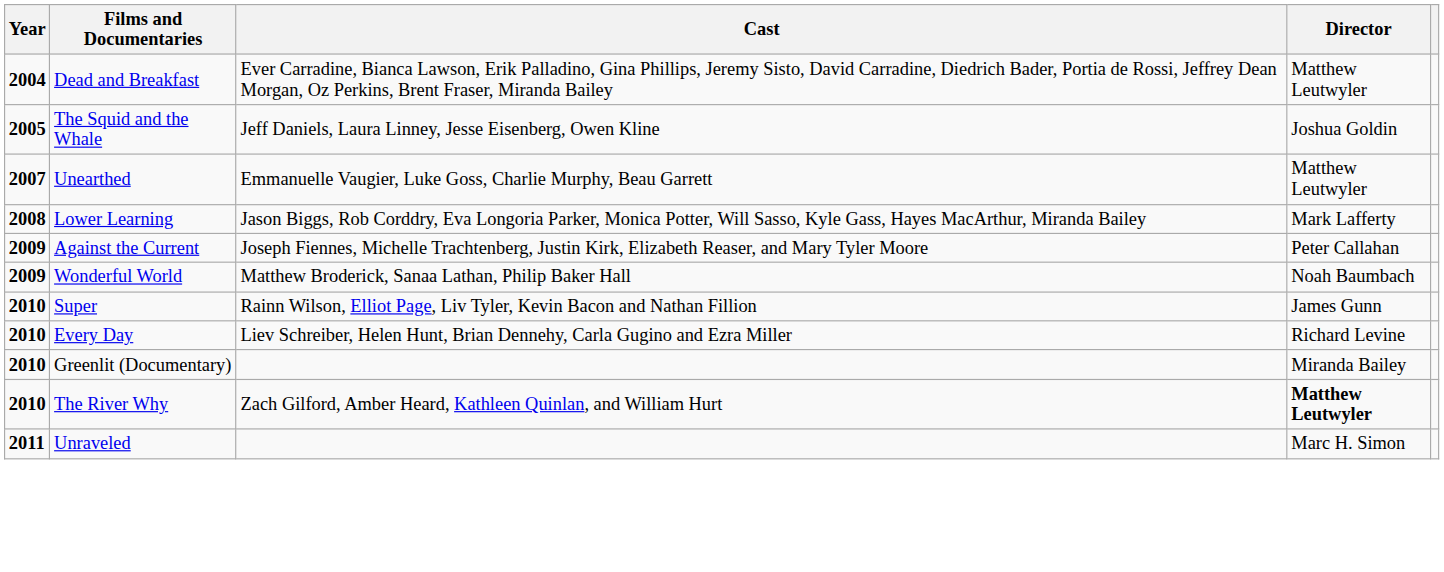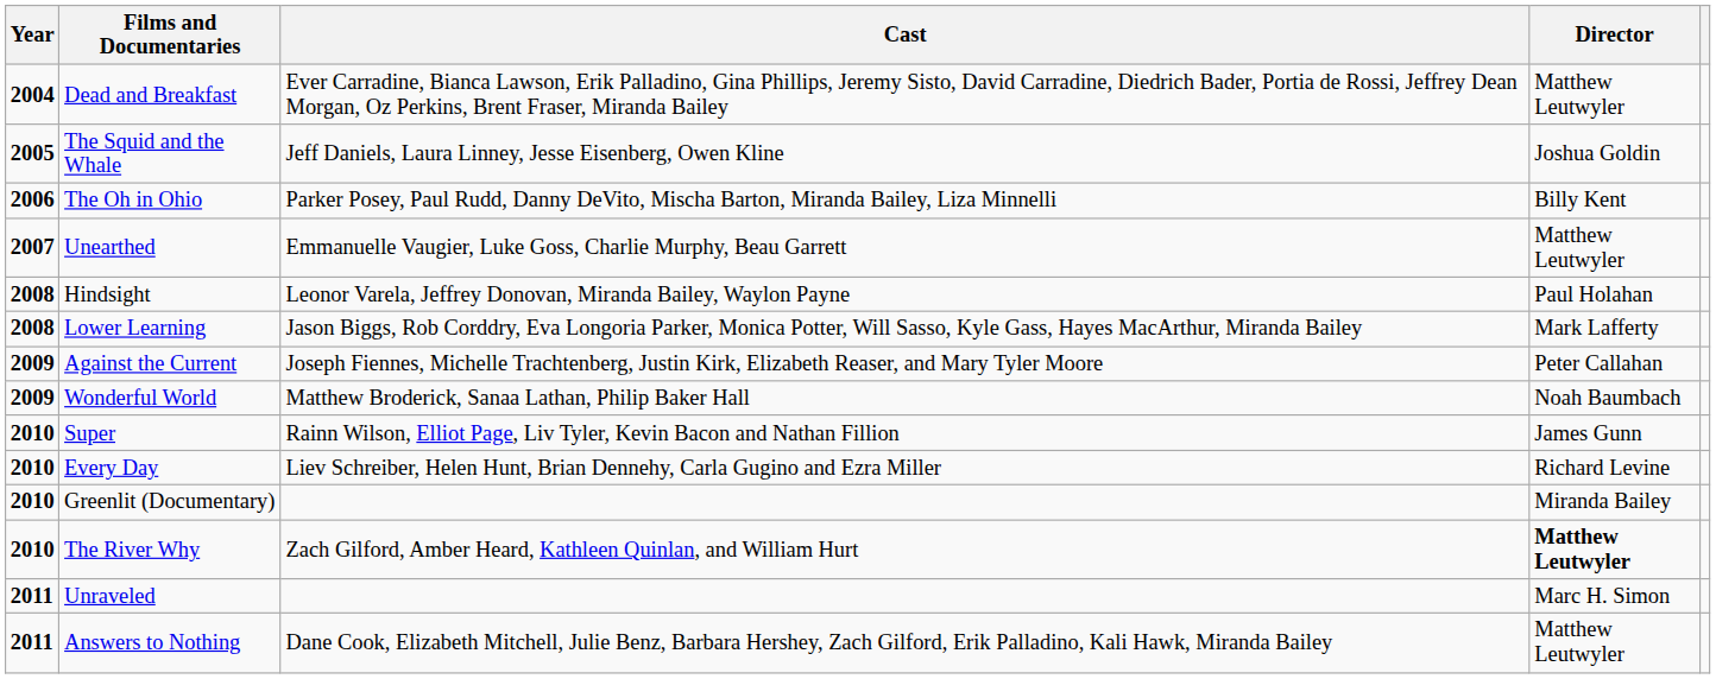+ row: 2006 | The Oh in Ohio | Parker Posey, Paul Rudd, Danny DeVito, Mischa Barton, Miranda Bailey, Liza Minnelli | Billy Kent
+ row: 2008 | Hindsight | Leonor Varela, Jeffrey Donovan, Miranda Bailey, Waylon Payne | Paul Holahan
+ row: 2011 | Answers to Nothing | Dane Cook, Elizabeth Mitchell, Julie Benz, Barbara Hershey, Zach Gilford, Erik Palladino, Kali Hawk, Miranda Bailey | Matthew Leutwyler
